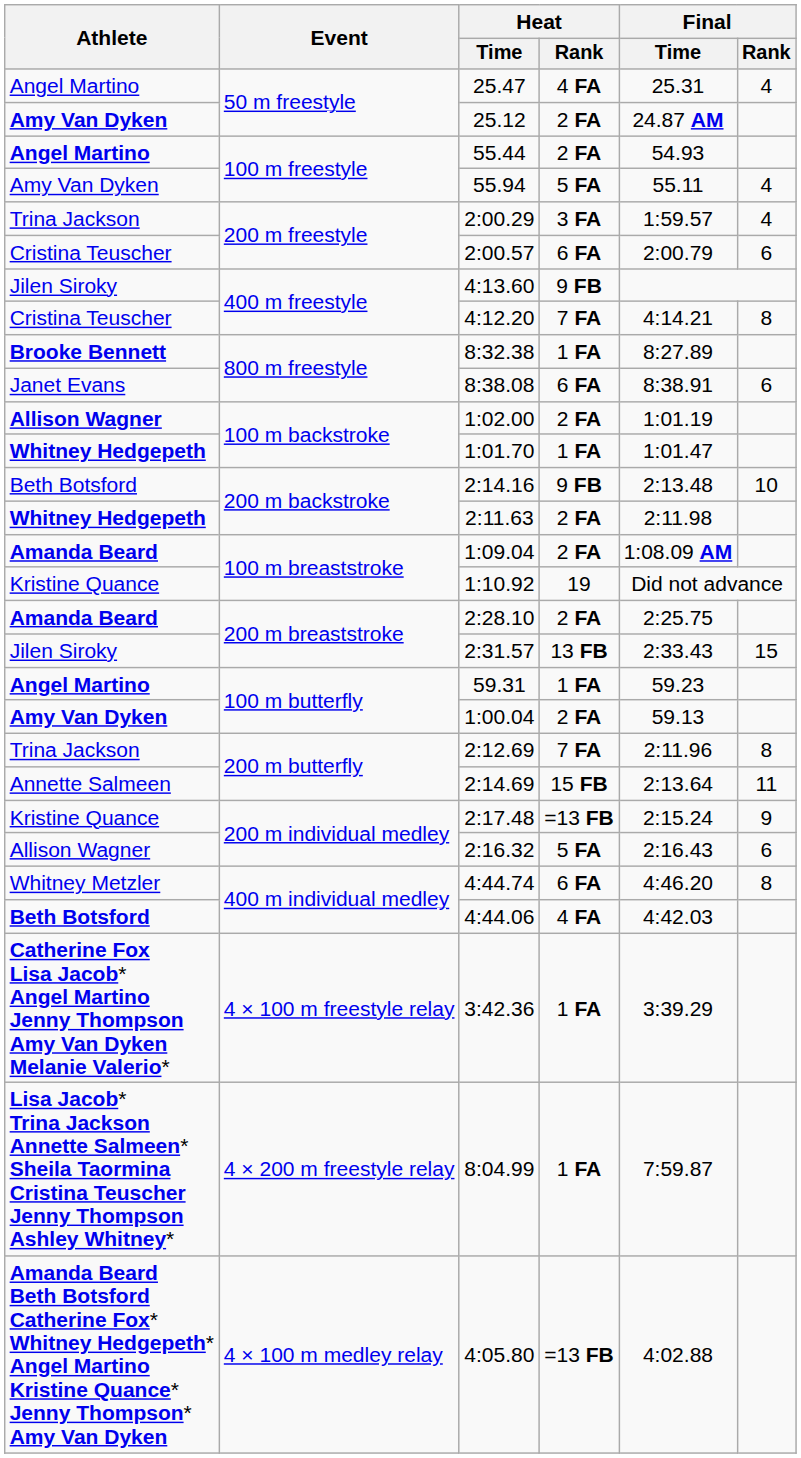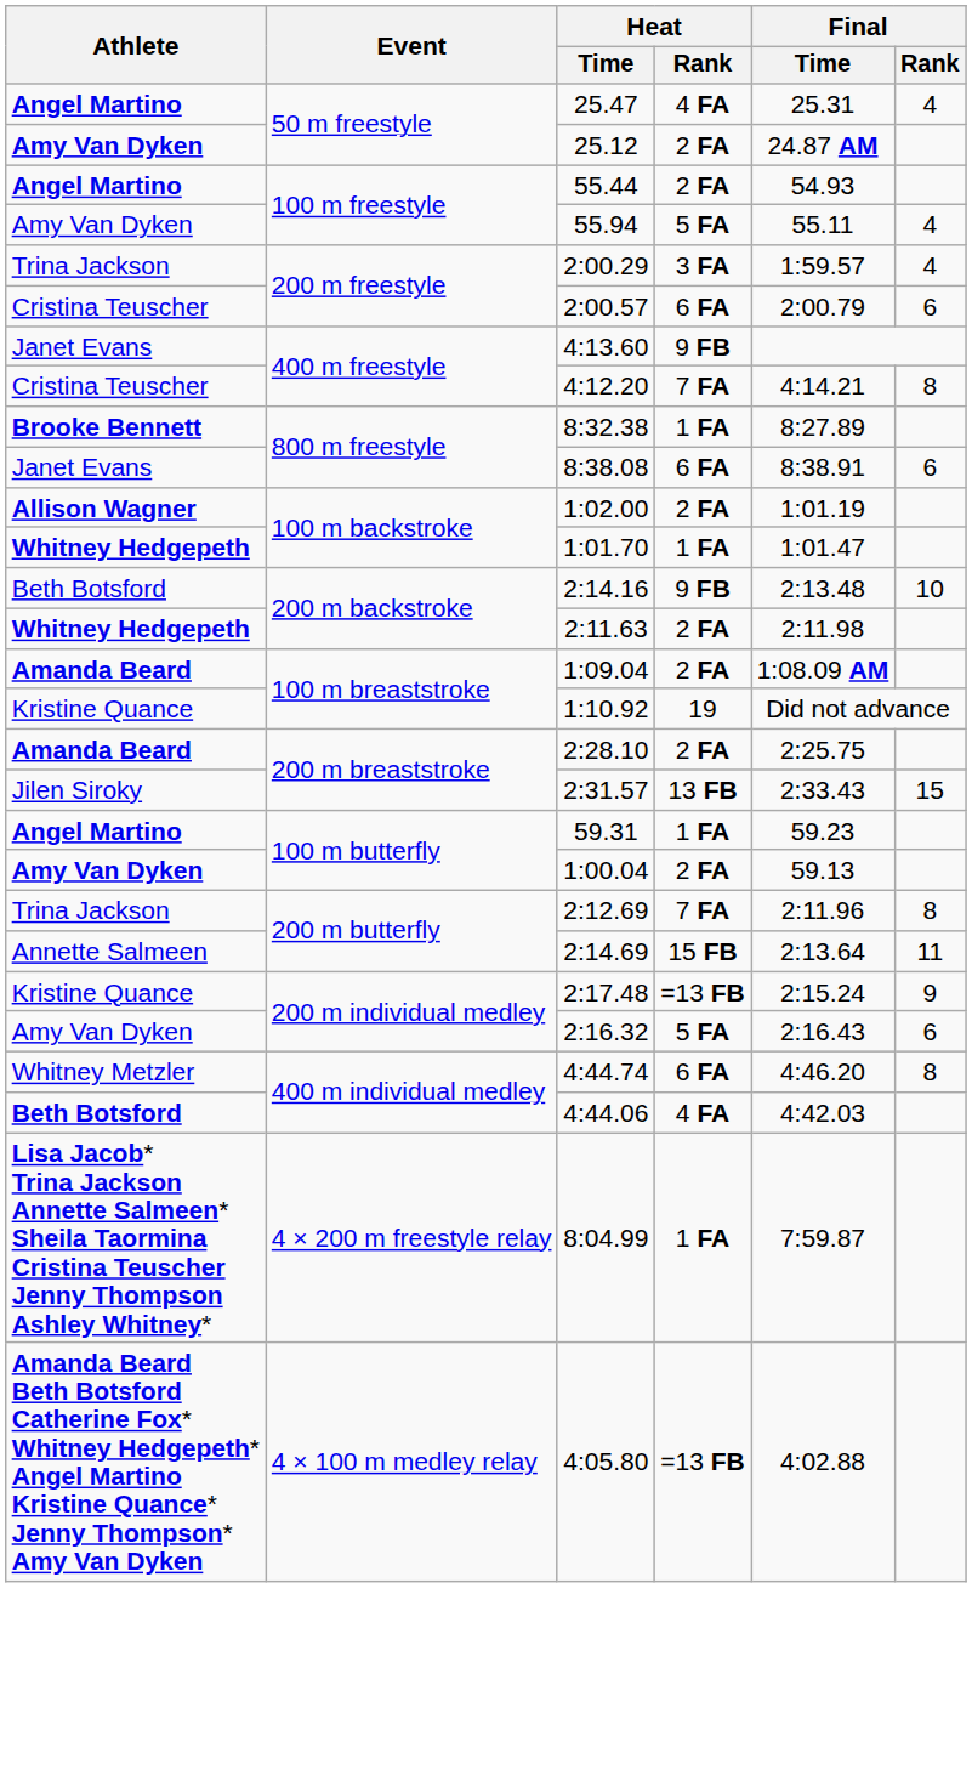25.47 | Athlete: normal -> bold
4:13.60 | Athlete: Jilen Siroky -> Janet Evans
2:16.32 | Athlete: Allison Wagner -> Amy Van Dyken
- row: Catherine Fox Lisa Jacob* Angel Martino Jenny Thompson Amy Van Dyken Melanie Valerio* | 4 × 100 m freestyle relay | 3:42.36 | 1 FA | 3:39.29
